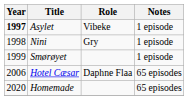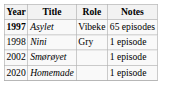Asylet | Notes: 1 episode -> 65 episodes
Smørøyet | Year: 1999 -> 2002
- row: 2006 | Hotel Cæsar | Daphne Flaa | 65 episodes
Homemade | Notes: 65 episodes -> 1 episode
